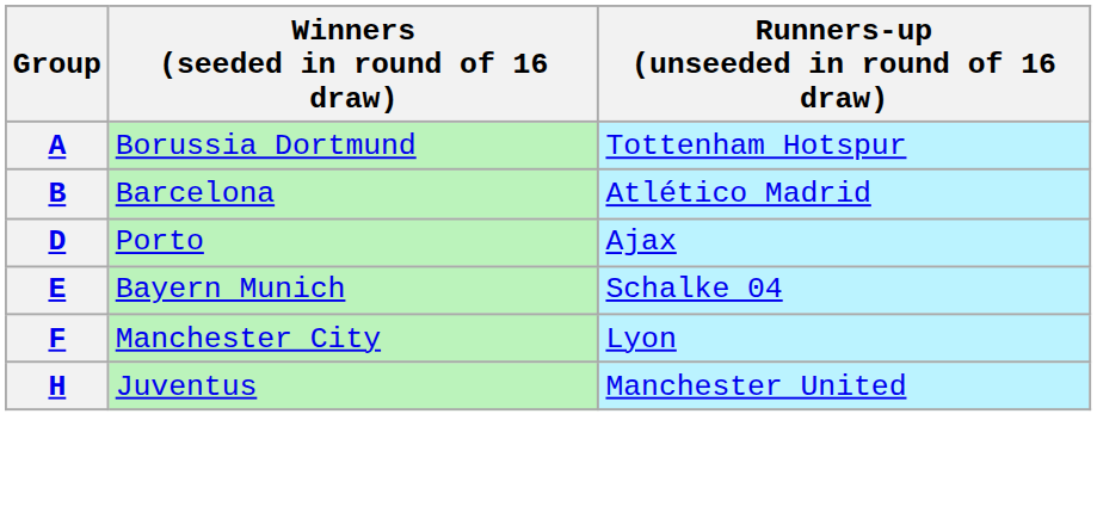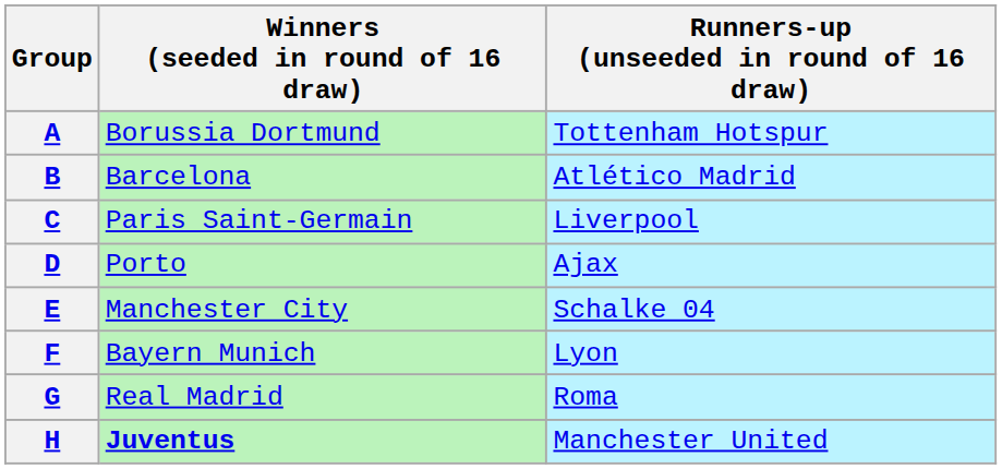+ row: C | Paris Saint-Germain | Liverpool
E | Winners (seeded in round of 16 draw): Bayern Munich -> Manchester City
F | Winners (seeded in round of 16 draw): Manchester City -> Bayern Munich
+ row: G | Real Madrid | Roma
H | Winners (seeded in round of 16 draw): normal -> bold
